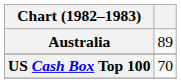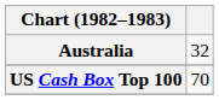Australia | column 2: 89 -> 32
